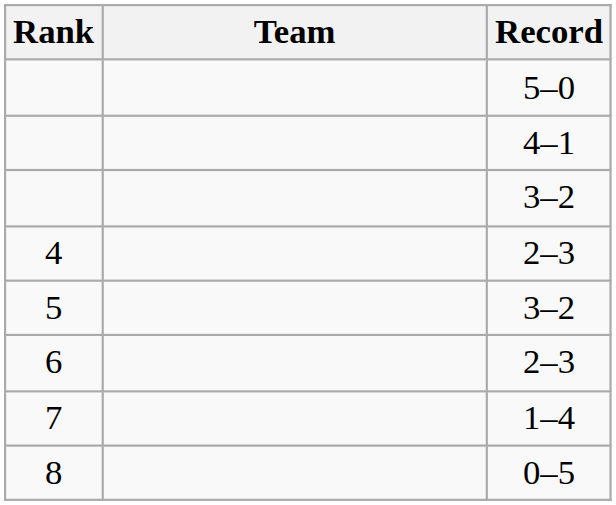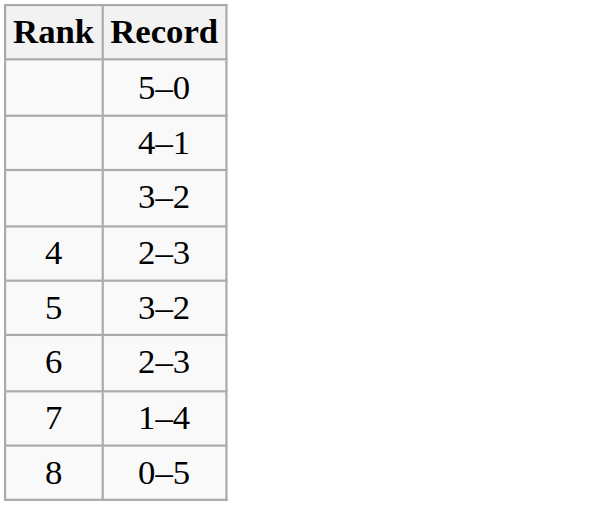- column: Team
